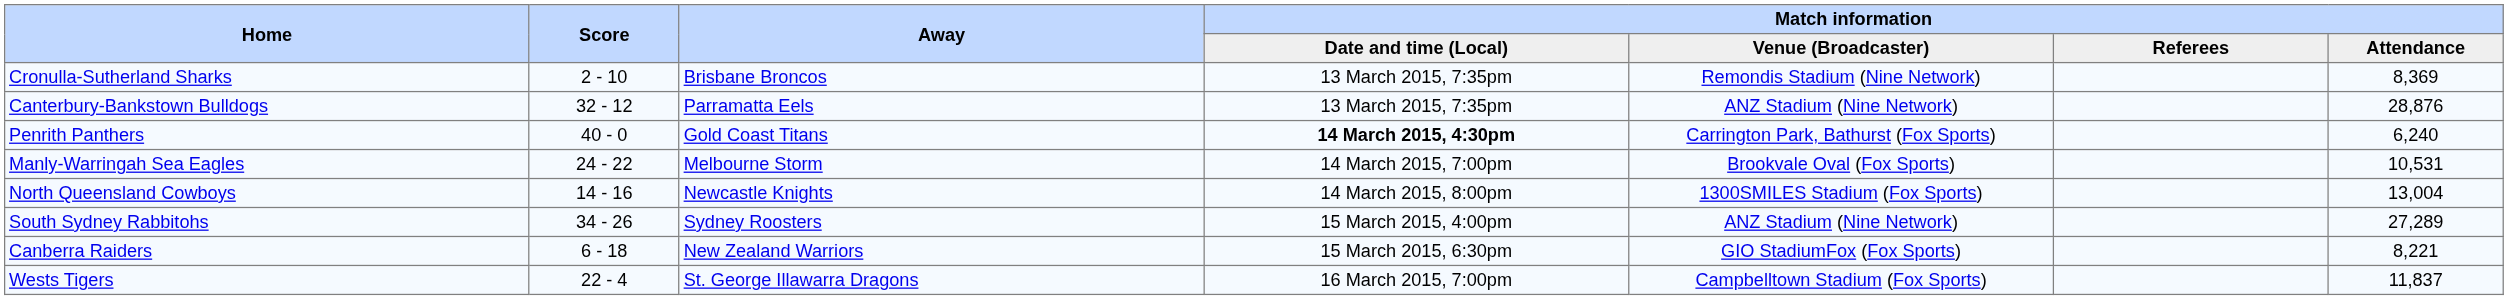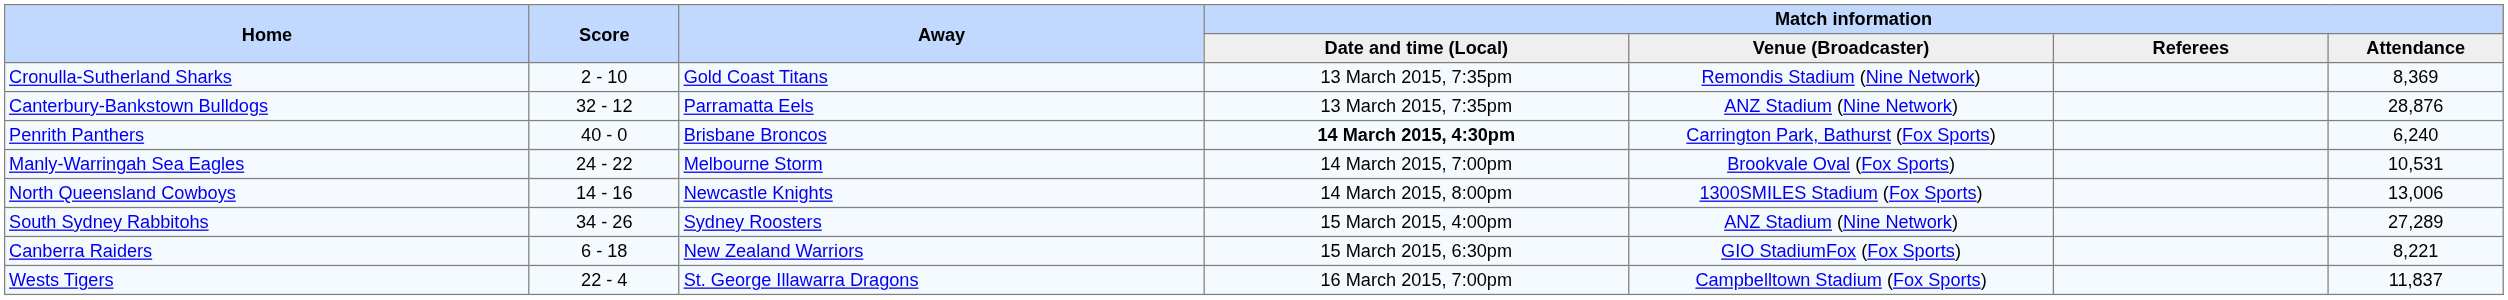Cronulla-Sutherland Sharks | Away: Brisbane Broncos -> Gold Coast Titans
Penrith Panthers | Away: Gold Coast Titans -> Brisbane Broncos
North Queensland Cowboys | Match information / Attendance: 13,004 -> 13,006
